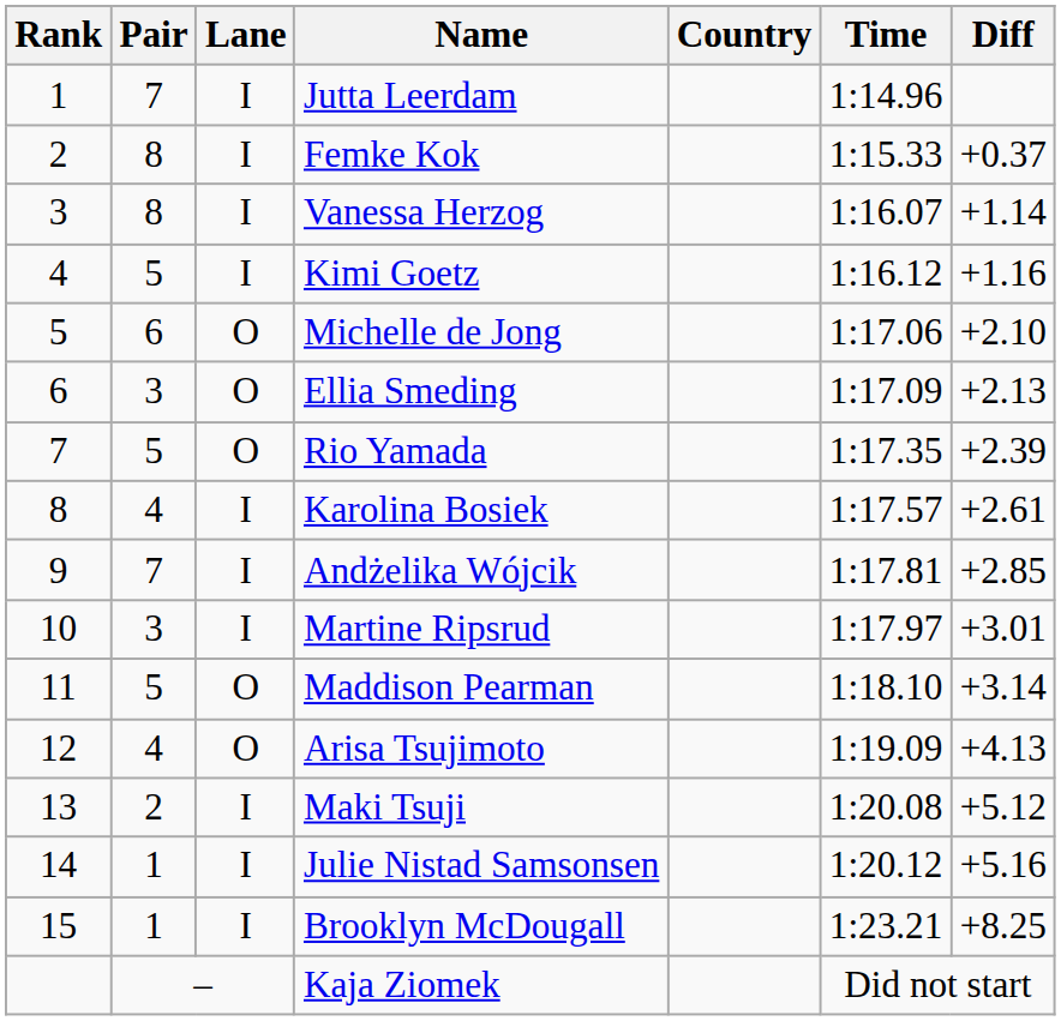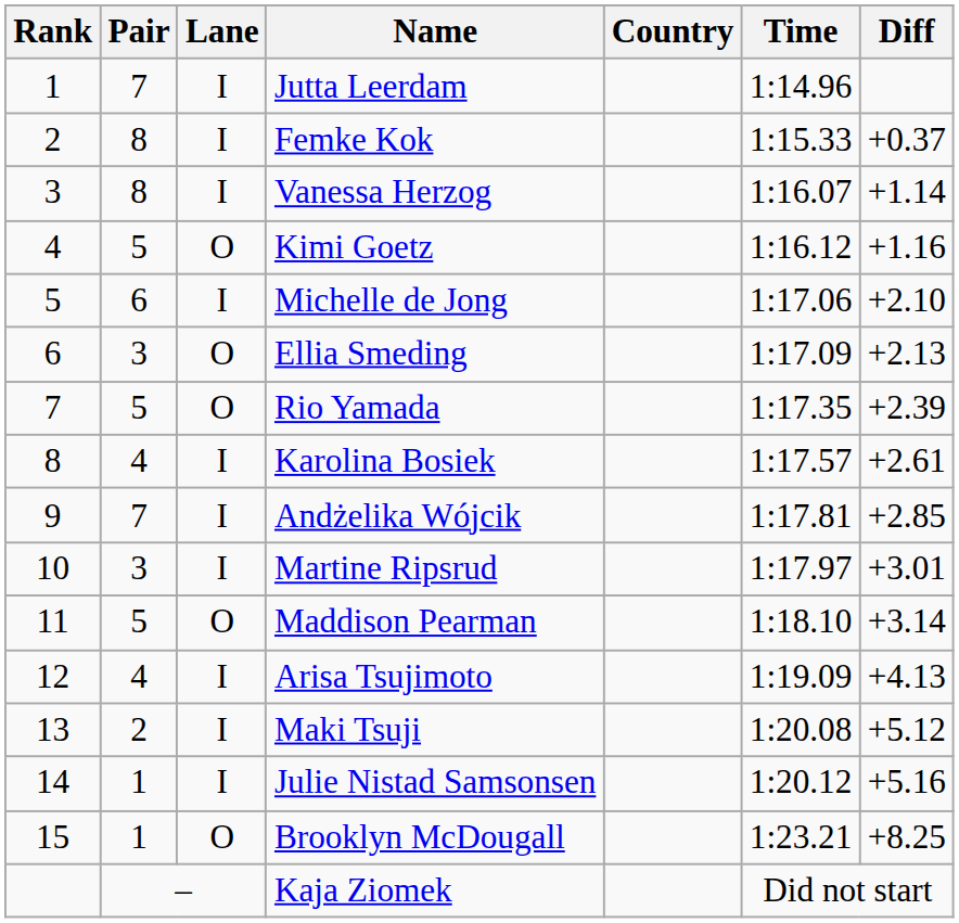Kimi Goetz | Lane: I -> O
Michelle de Jong | Lane: O -> I
Arisa Tsujimoto | Lane: O -> I
Brooklyn McDougall | Lane: I -> O
